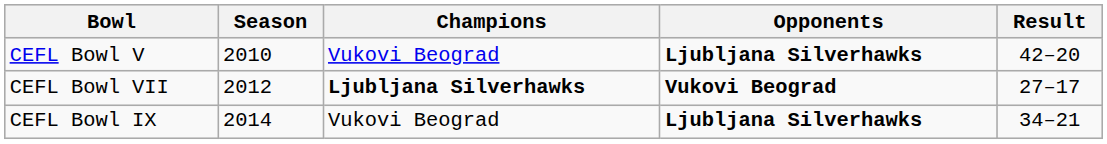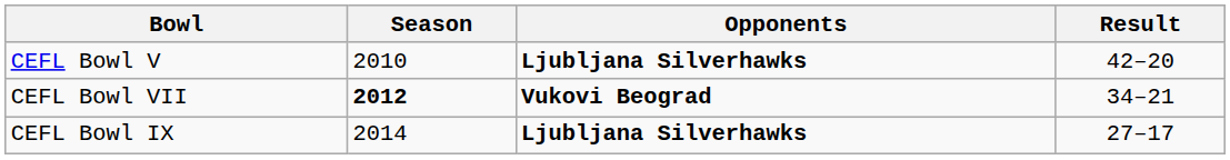- column: Champions | Vukovi Beograd | Ljubljana Silverhawks | Vukovi Beograd
CEFL Bowl VII | Season: normal -> bold
CEFL Bowl VII | Result: 27–17 -> 34–21
CEFL Bowl IX | Result: 34–21 -> 27–17
